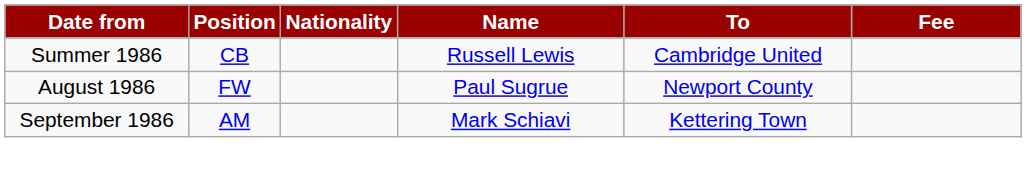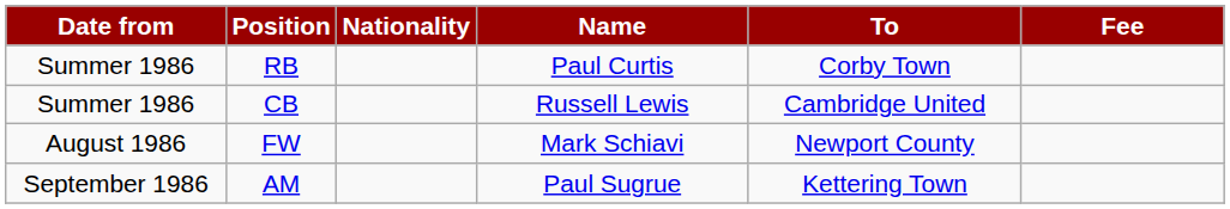+ row: Summer 1986 | RB | Paul Curtis | Corby Town
FW | Name: Paul Sugrue -> Mark Schiavi
AM | Name: Mark Schiavi -> Paul Sugrue
